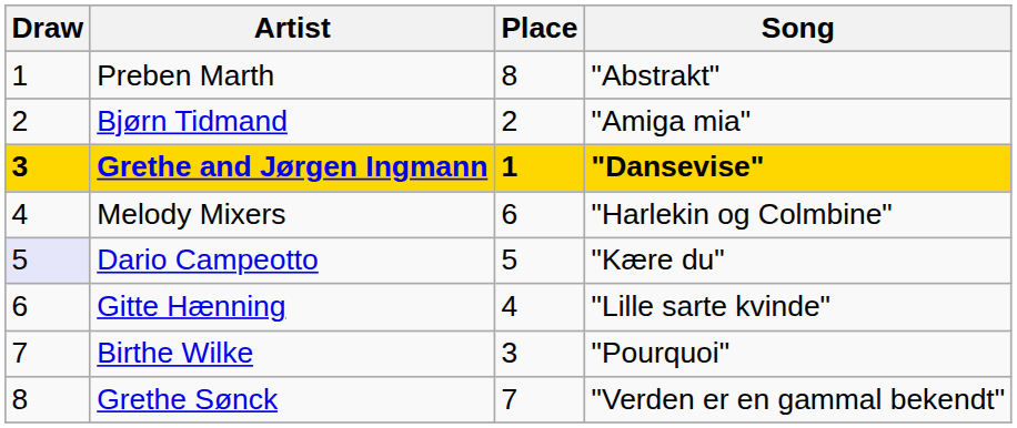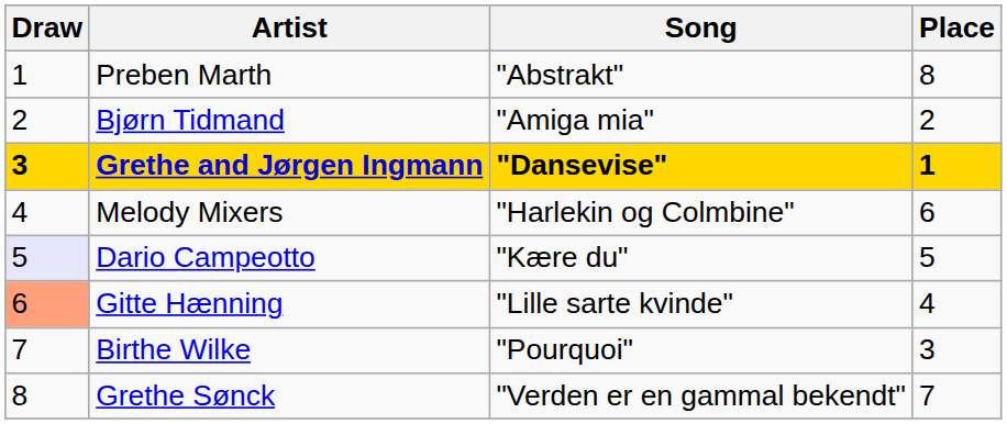columns swapped: Song <-> Place
Gitte Hænning | Draw: no background -> lightsalmon background
